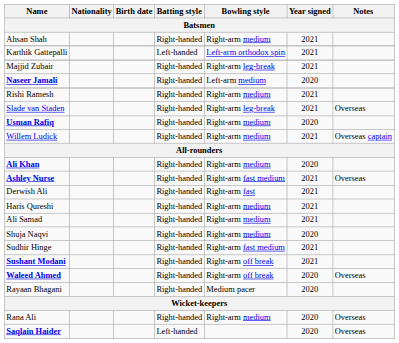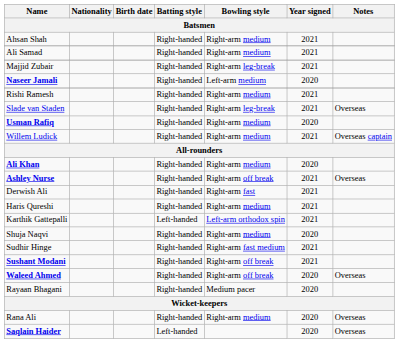rows swapped: Ali Samad <-> Karthik Gattepalli
Ashley Nurse | Bowling style: Right-arm fast medium -> Right-arm off break
